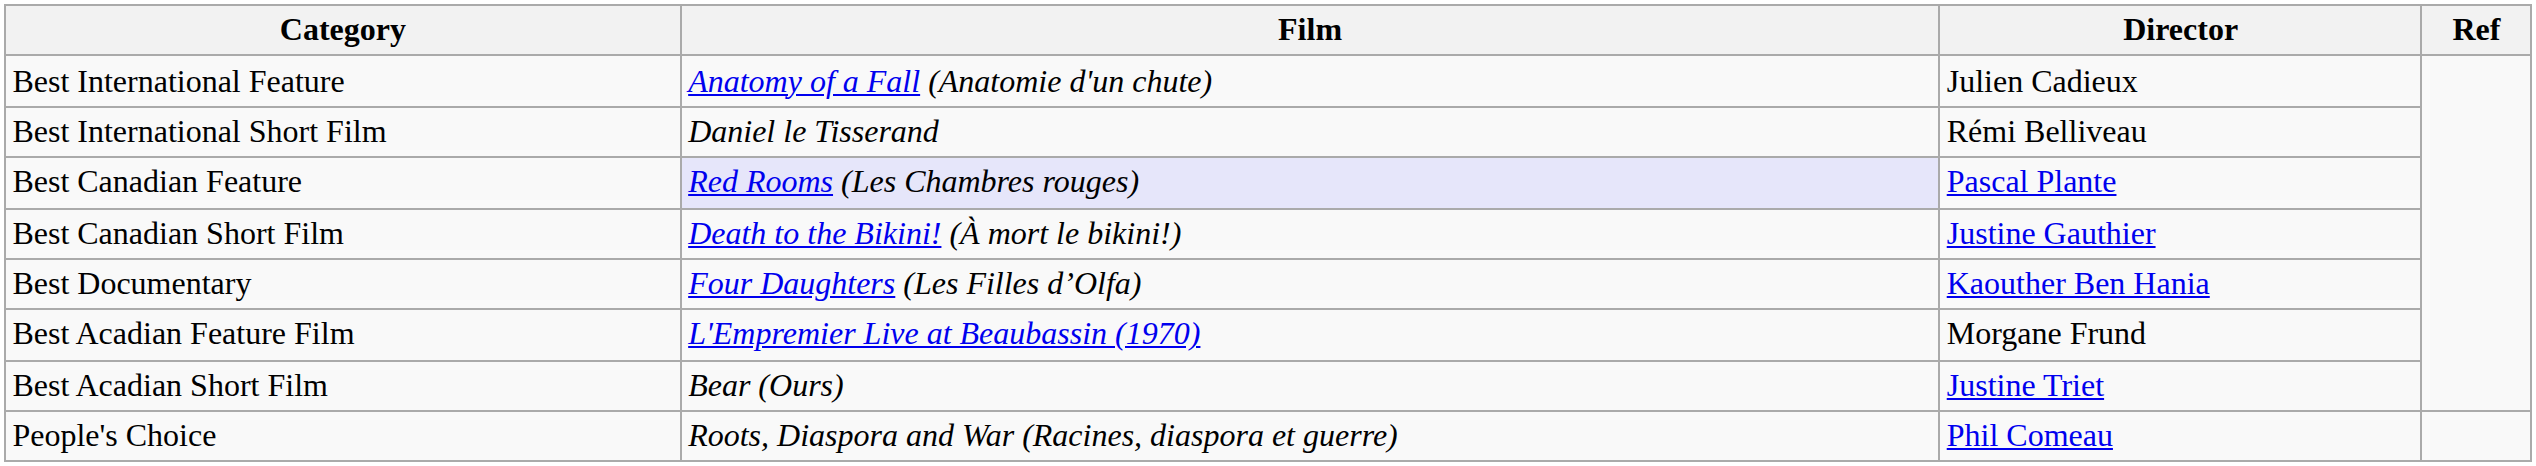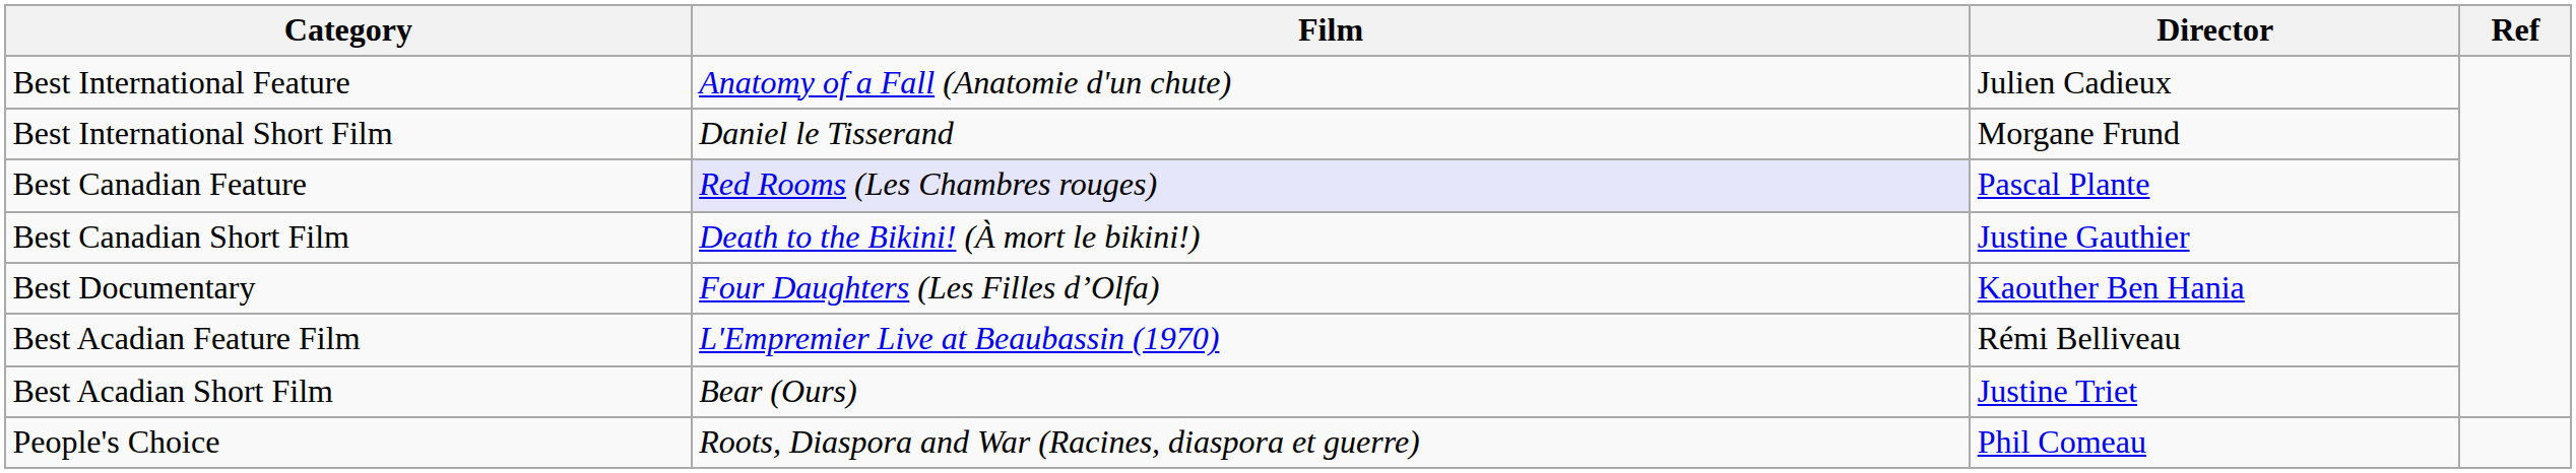Best International Short Film | Director: Rémi Belliveau -> Morgane Frund
Best Acadian Feature Film | Director: Morgane Frund -> Rémi Belliveau
